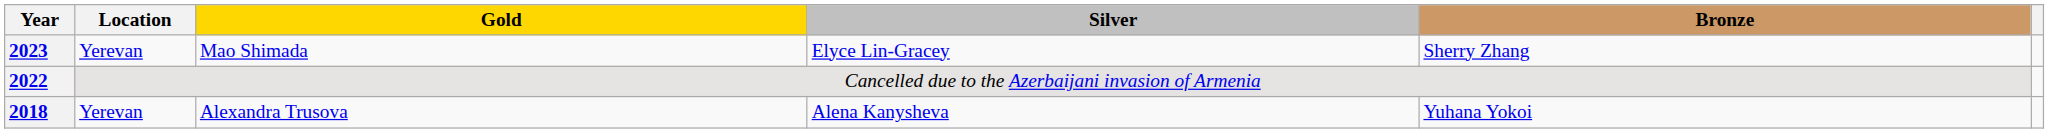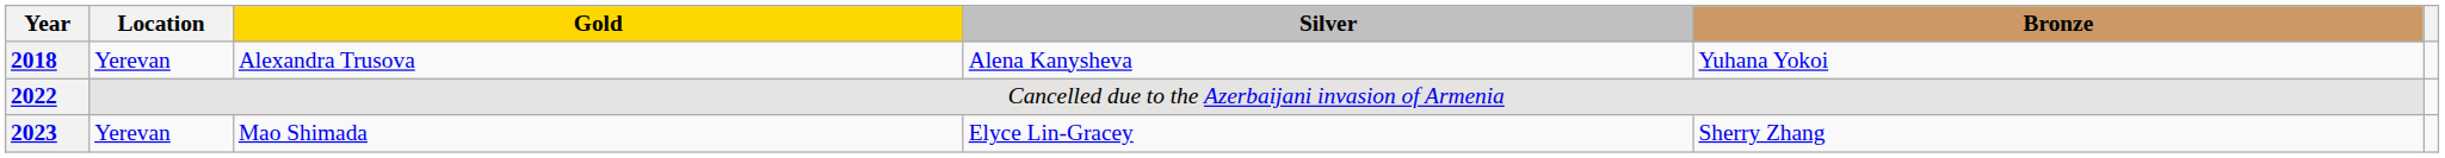rows swapped: 2018 <-> 2023
